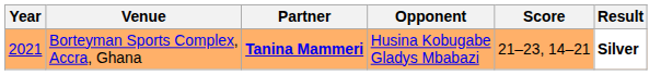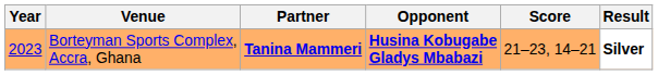Borteyman Sports Complex, Accra, Ghana | Year: 2021 -> 2023
Borteyman Sports Complex, Accra, Ghana | Opponent: normal -> bold
